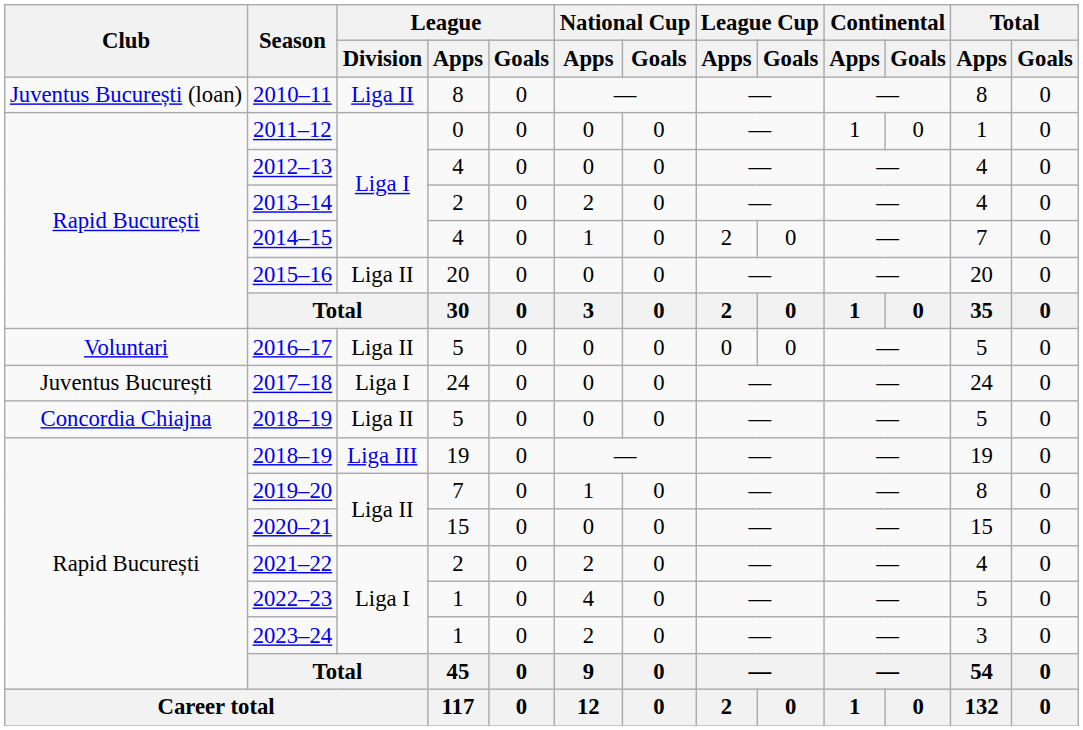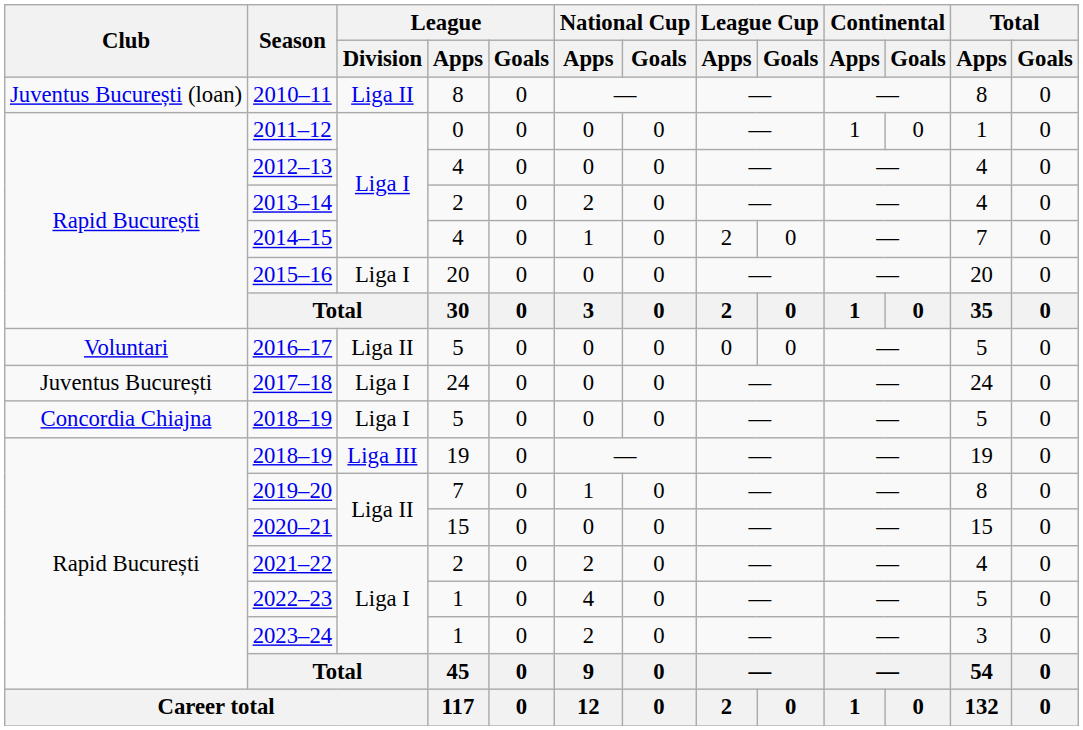2015–16 | League / Division: Liga II -> Liga I
2018–19 / 5 | League / Division: Liga II -> Liga I
